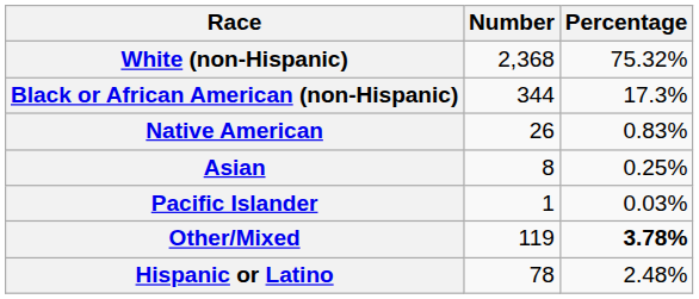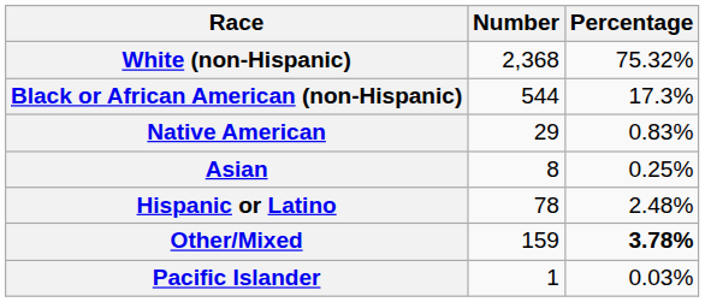Black or African American (non-Hispanic) | Number: 344 -> 544
Native American | Number: 26 -> 29
rows swapped: Pacific Islander <-> Hispanic or Latino
Other/Mixed | Number: 119 -> 159
